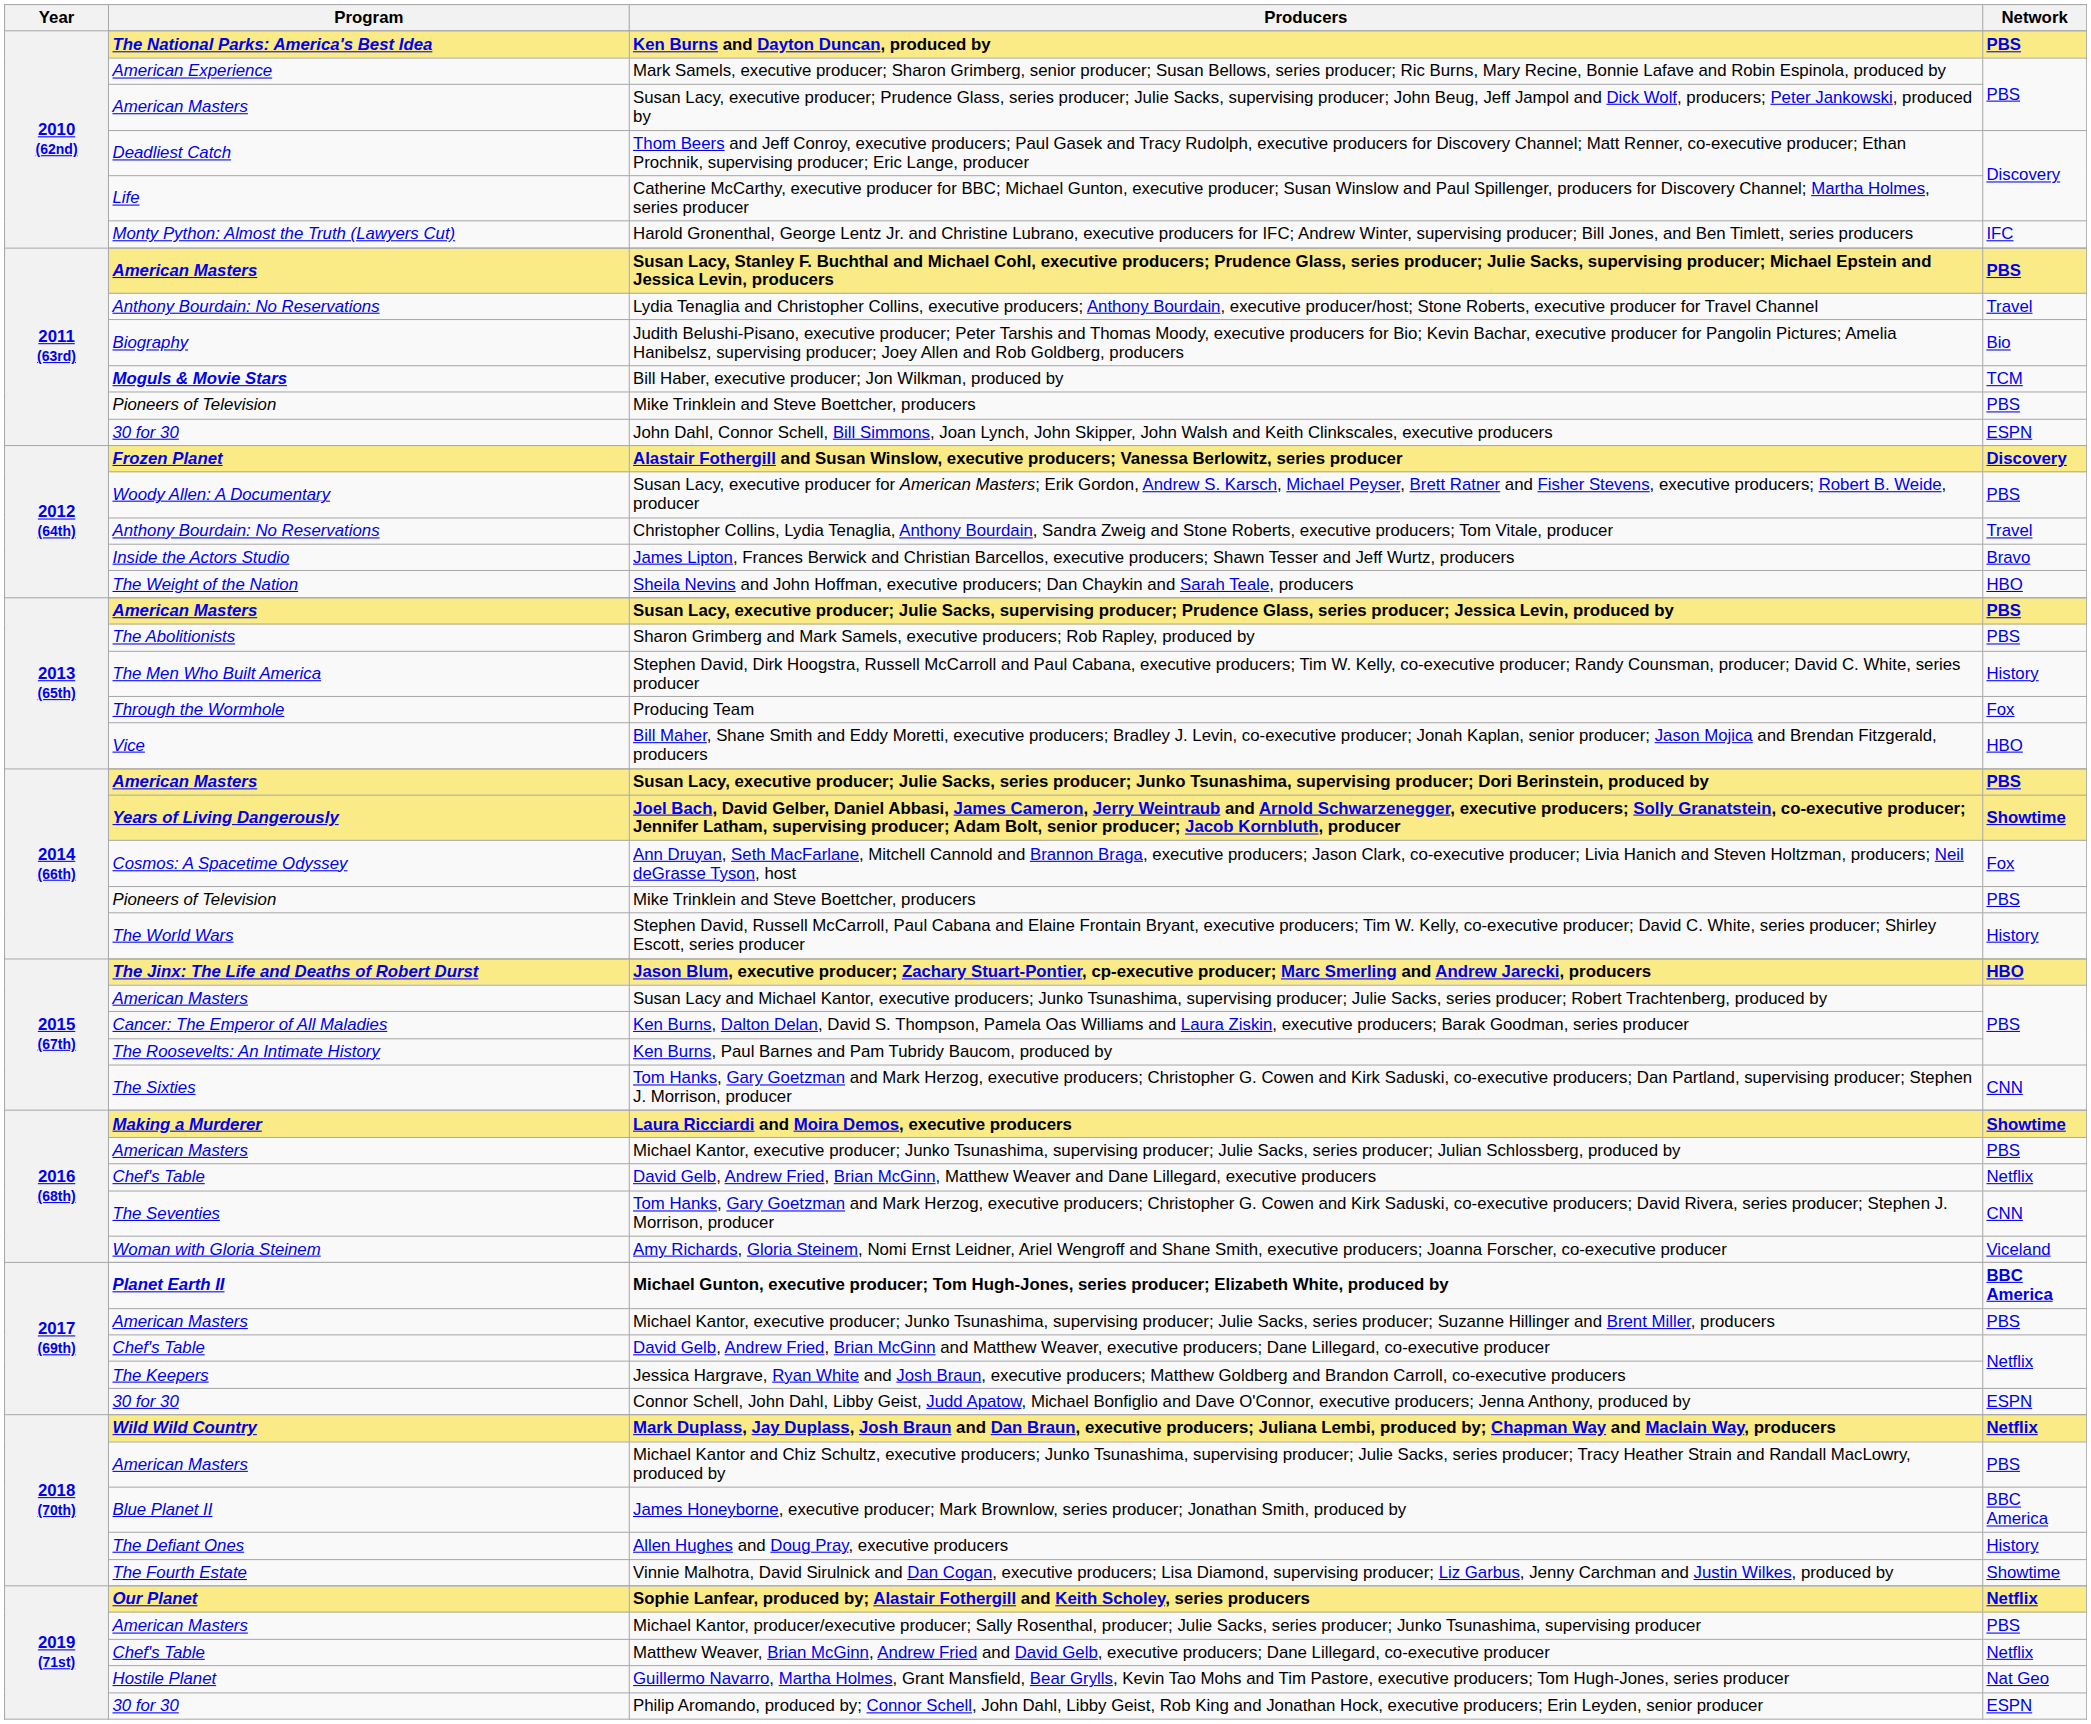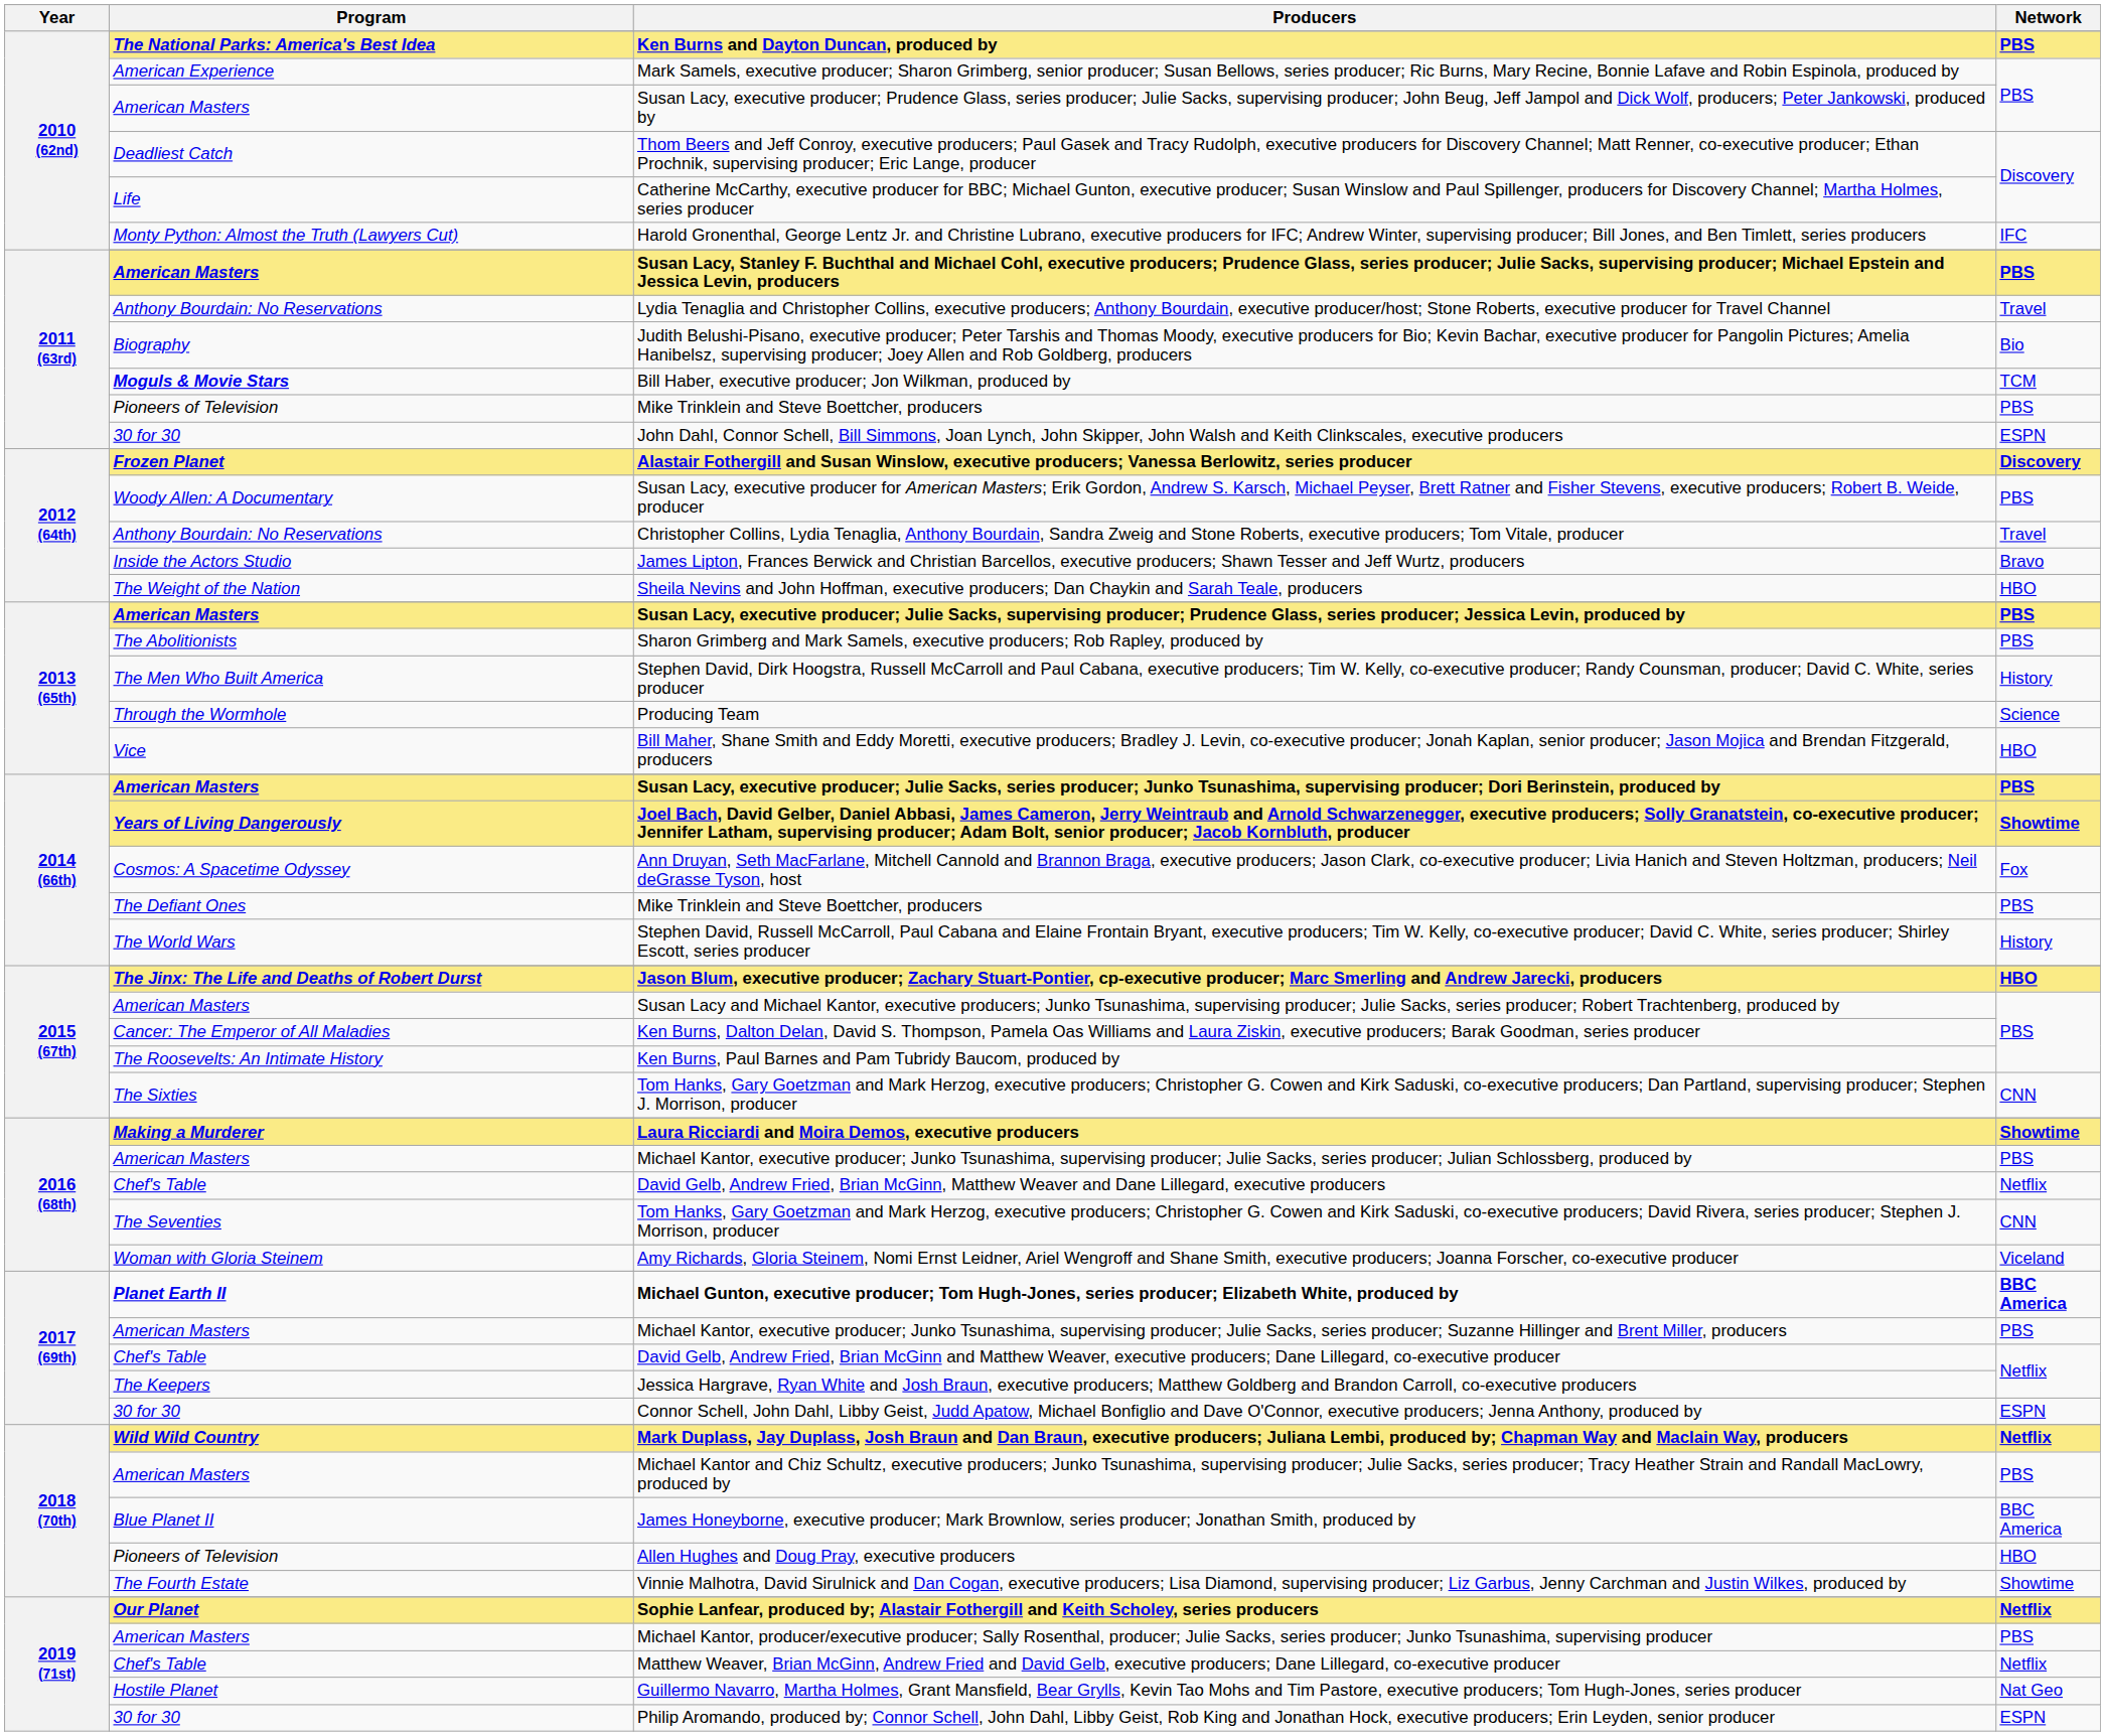Producing Team | Network: Fox -> Science
2014 (66th) / Mike Trinklein and Steve Boettcher, producers | Program: Pioneers of Television -> The Defiant Ones
Allen Hughes and Doug Pray, executive producers | Program: The Defiant Ones -> Pioneers of Television
Allen Hughes and Doug Pray, executive producers | Network: History -> HBO
